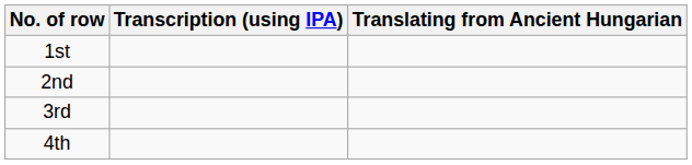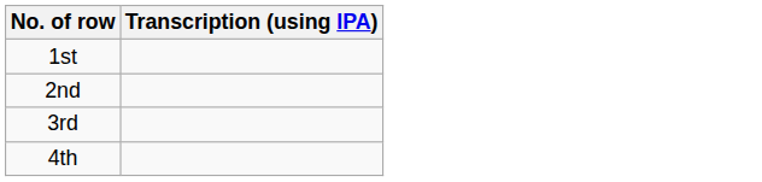- column: Translating from Ancient Hungarian
